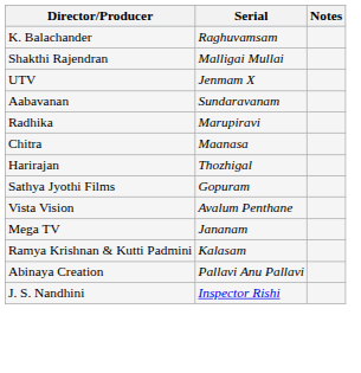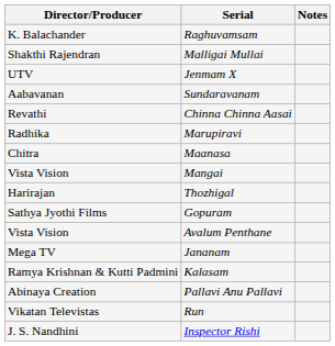+ row: Revathi | Chinna Chinna Aasai
+ row: Vista Vision | Mangai
+ row: Vikatan Televistas | Run
